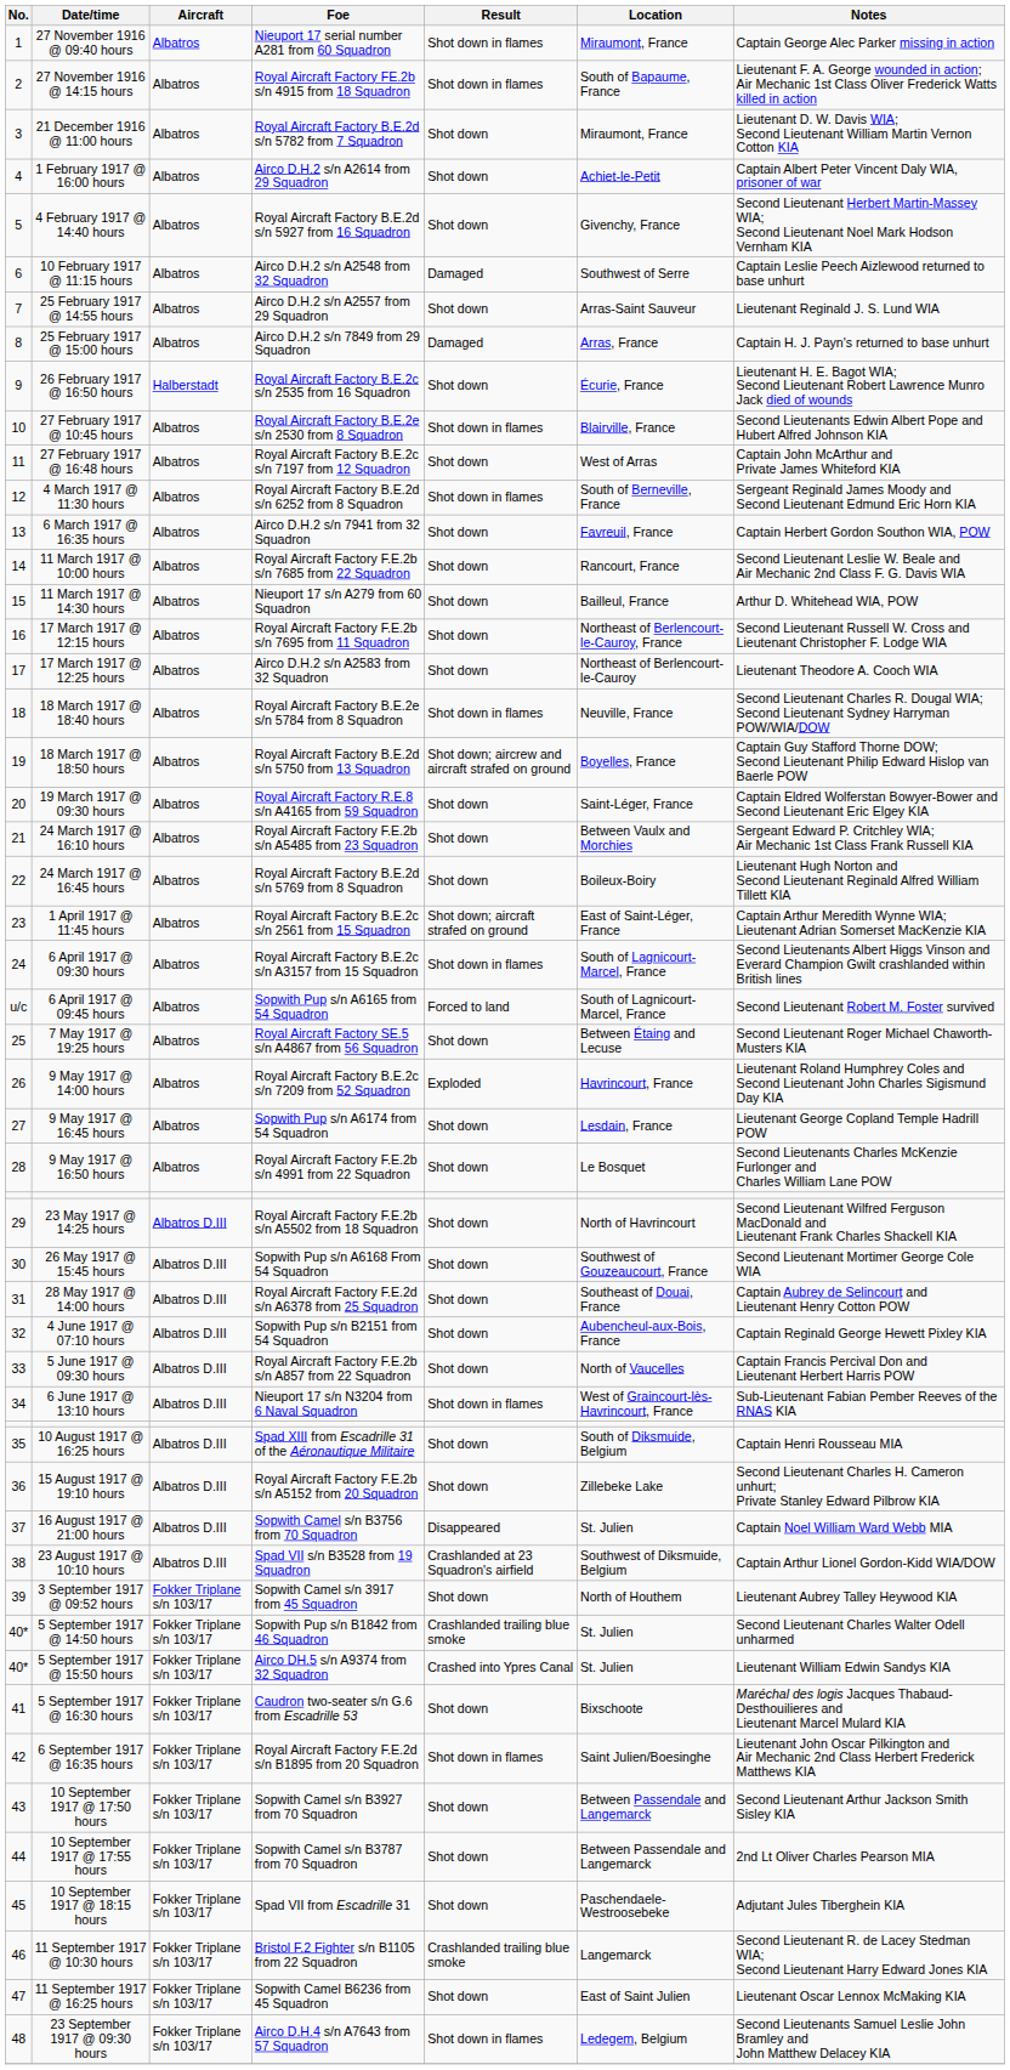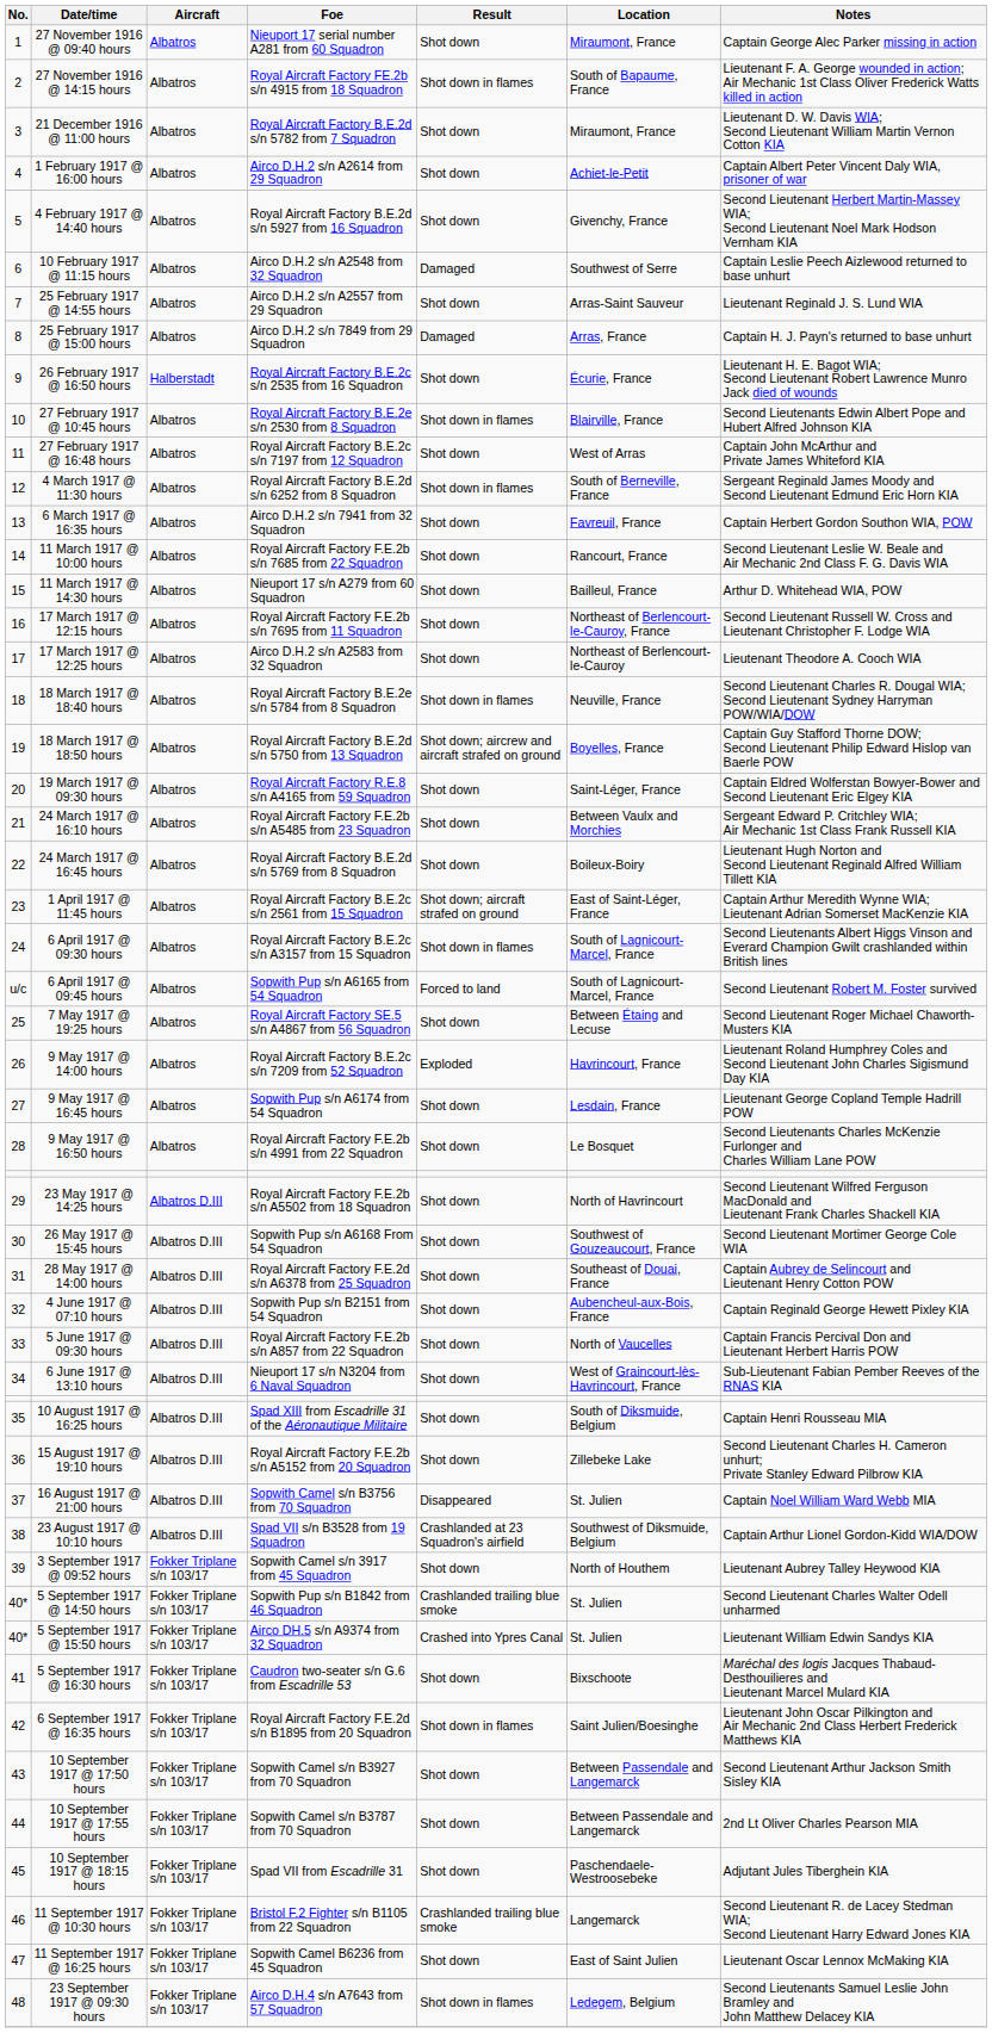27 November 1916 @ 09:40 hours | Result: Shot down in flames -> Shot down
6 June 1917 @ 13:10 hours | Result: Shot down in flames -> Shot down
